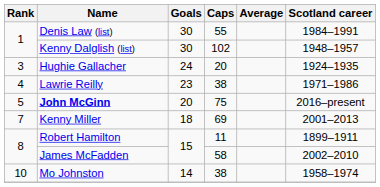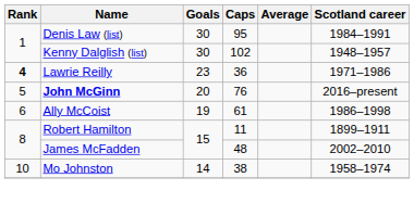Denis Law (list) | Caps: 55 -> 95
- row: 3 | Hughie Gallacher | 24 | 20 | 1924–1935
Lawrie Reilly | Rank: normal -> bold
Lawrie Reilly | Caps: 38 -> 36
John McGinn | Caps: 75 -> 76
+ row: 6 | Ally McCoist | 19 | 61 | 1986–1998
- row: 7 | Kenny Miller | 18 | 69 | 2001–2013
James McFadden | Caps: 58 -> 48
